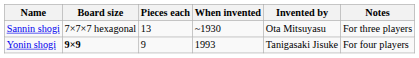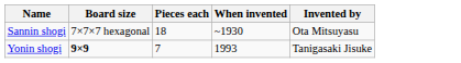- column: Notes | For three players | For four players
Sannin shogi | Pieces each: 13 -> 18
Yonin shogi | Pieces each: 9 -> 7
